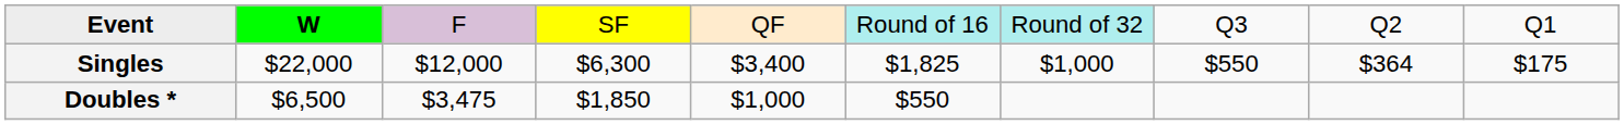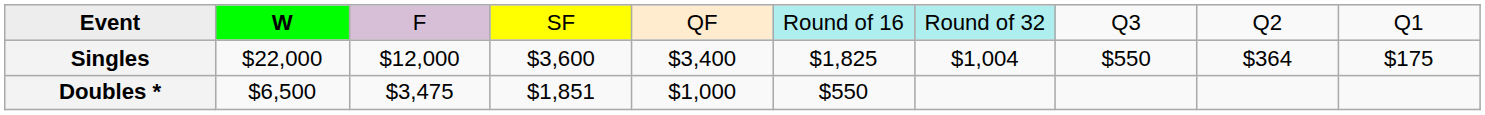Singles | column 4: $6,300 -> $3,600
Singles | column 7: $1,000 -> $1,004
Doubles * | column 4: $1,850 -> $1,851
